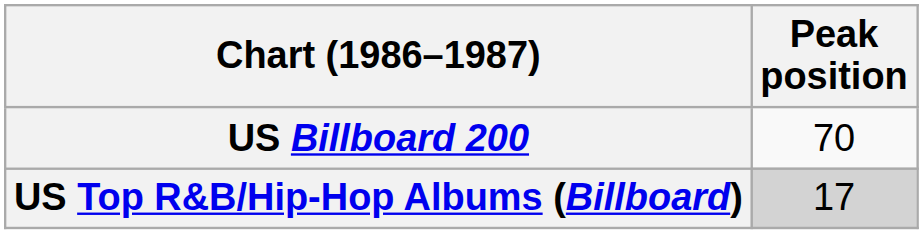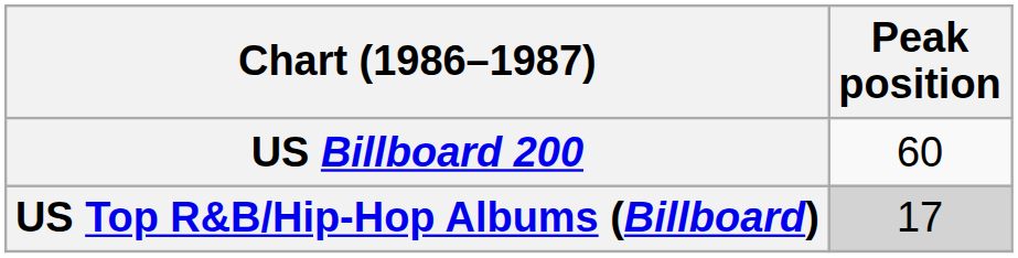US Billboard 200 | Peak position: 70 -> 60
